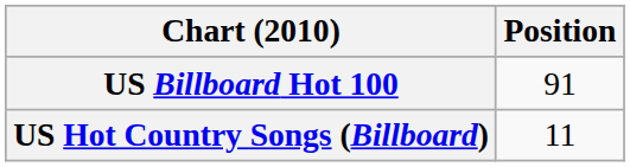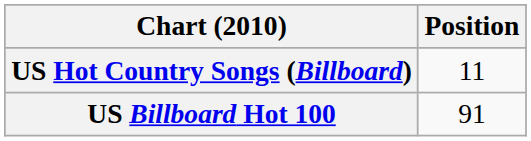rows swapped: US Billboard Hot 100 <-> US Hot Country Songs (Billboard)
